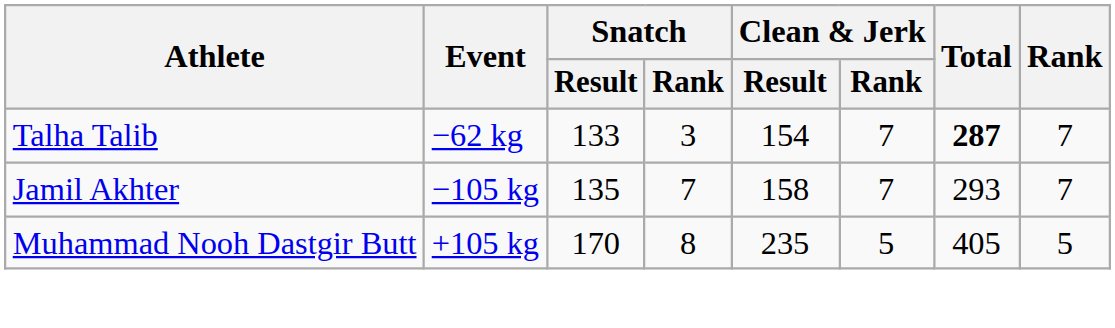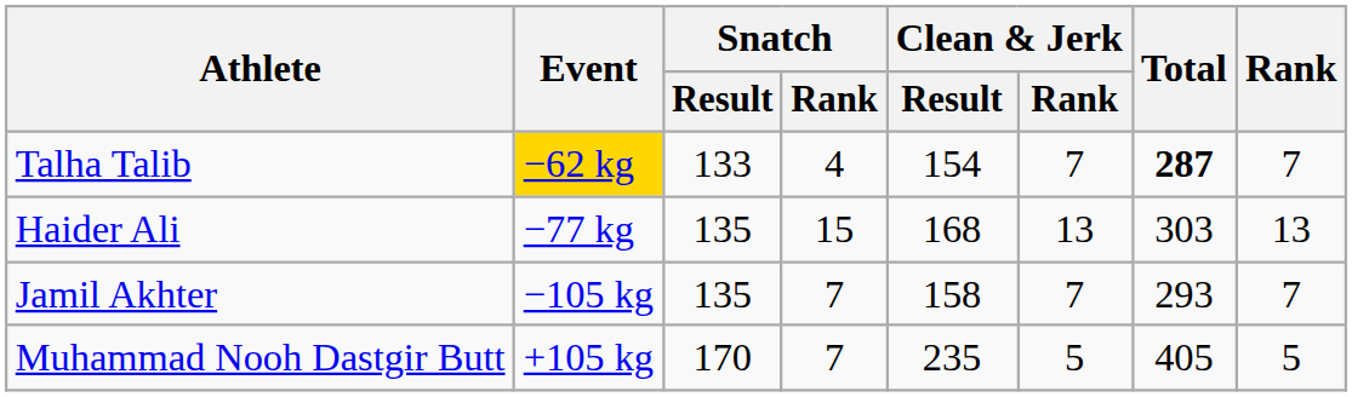Talha Talib | Event: no background -> gold background
Talha Talib | Snatch / Rank: 3 -> 4
+ row: Haider Ali | −77 kg | 135 | 15 | 168 | 13 | 303 | 13
Muhammad Nooh Dastgir Butt | Snatch / Rank: 8 -> 7
